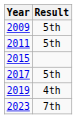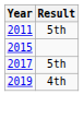- row: 2009 | 5th
- row: 2023 | 7th
